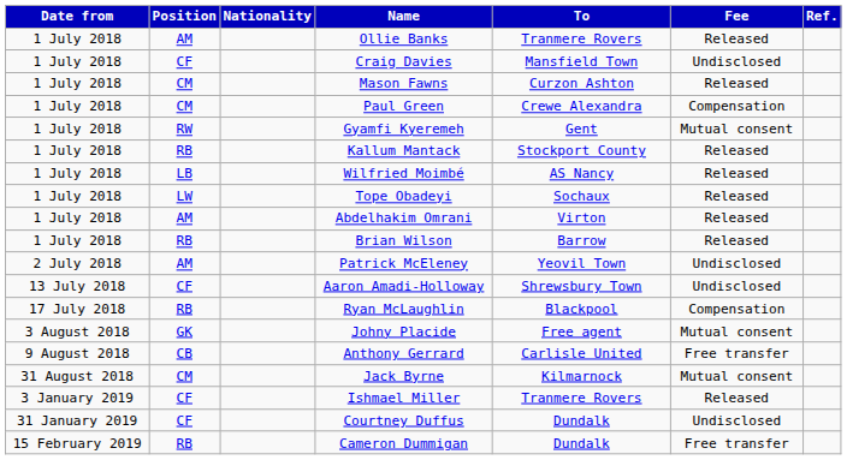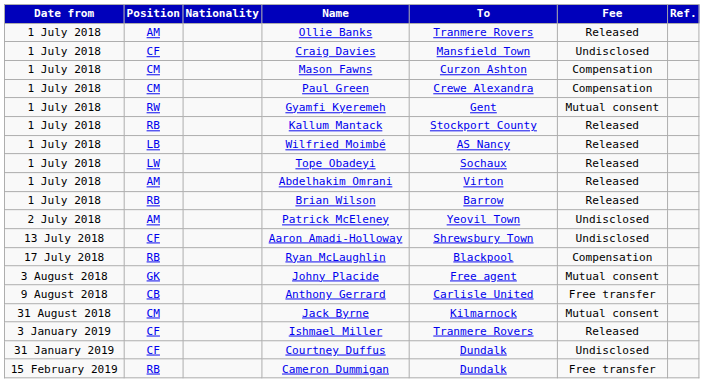Mason Fawns | Fee: Released -> Compensation
